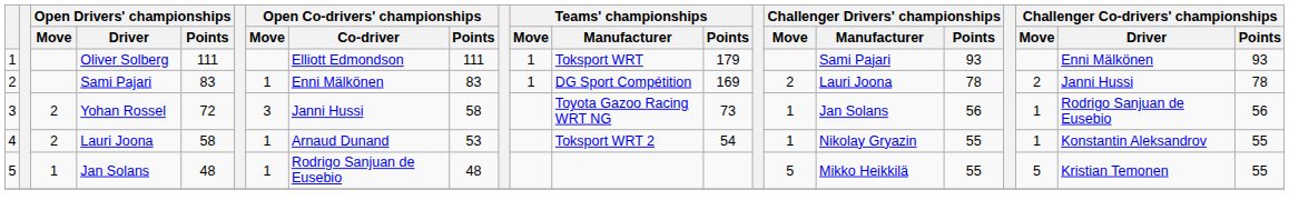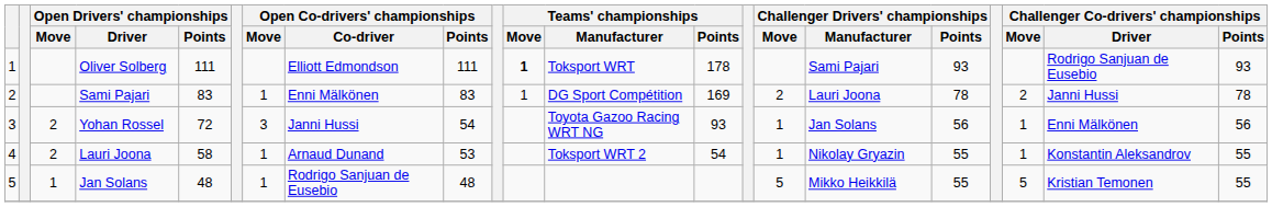Oliver Solberg | Teams' championships / Move: normal -> bold
Oliver Solberg | Teams' championships / Points: 179 -> 178
Oliver Solberg | Challenger Co-drivers' championships / Driver: Enni Mälkönen -> Rodrigo Sanjuan de Eusebio
Yohan Rossel | Open Co-drivers' championships / Points: 58 -> 54
Yohan Rossel | Teams' championships / Points: 73 -> 93
Yohan Rossel | Challenger Co-drivers' championships / Driver: Rodrigo Sanjuan de Eusebio -> Enni Mälkönen
